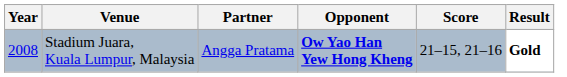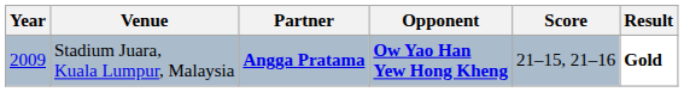Stadium Juara, Kuala Lumpur, Malaysia | Year: 2008 -> 2009
Stadium Juara, Kuala Lumpur, Malaysia | Partner: normal -> bold
